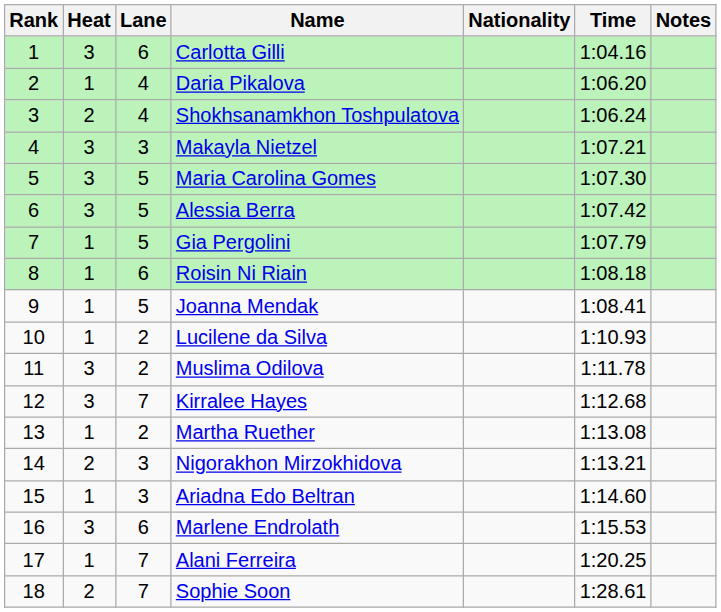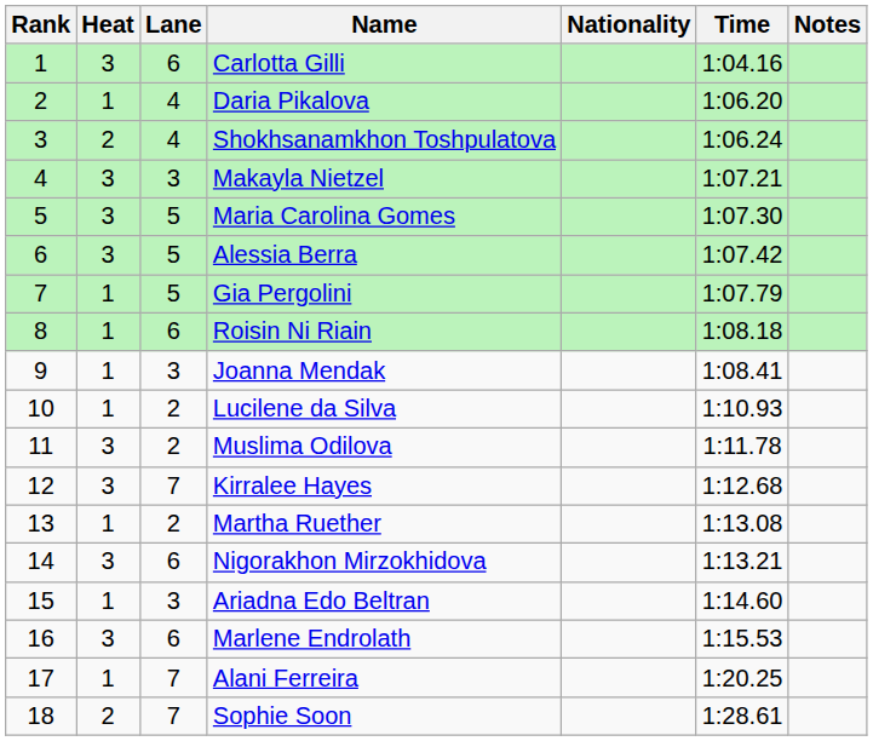Joanna Mendak | Lane: 5 -> 3
Nigorakhon Mirzokhidova | Heat: 2 -> 3
Nigorakhon Mirzokhidova | Lane: 3 -> 6
